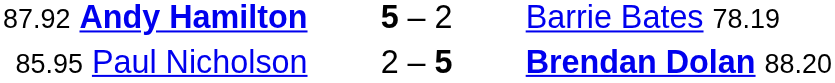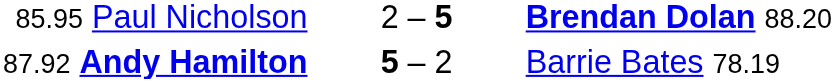rows swapped: 85.95 Paul Nicholson <-> 87.92 Andy Hamilton
